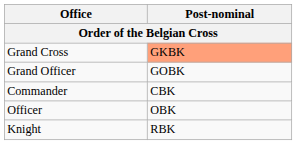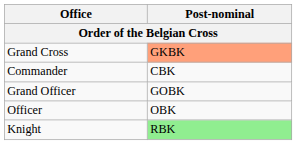rows swapped: Grand Officer <-> Commander
Knight | Post-nominal: no background -> lightgreen background
